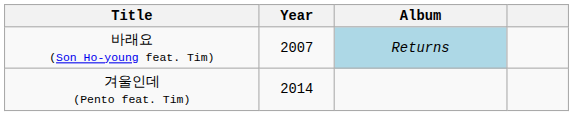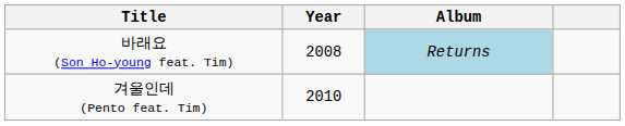바래요 (Son Ho-young feat. Tim) | Year: 2007 -> 2008
겨울인데 (Pento feat. Tim) | Year: 2014 -> 2010
